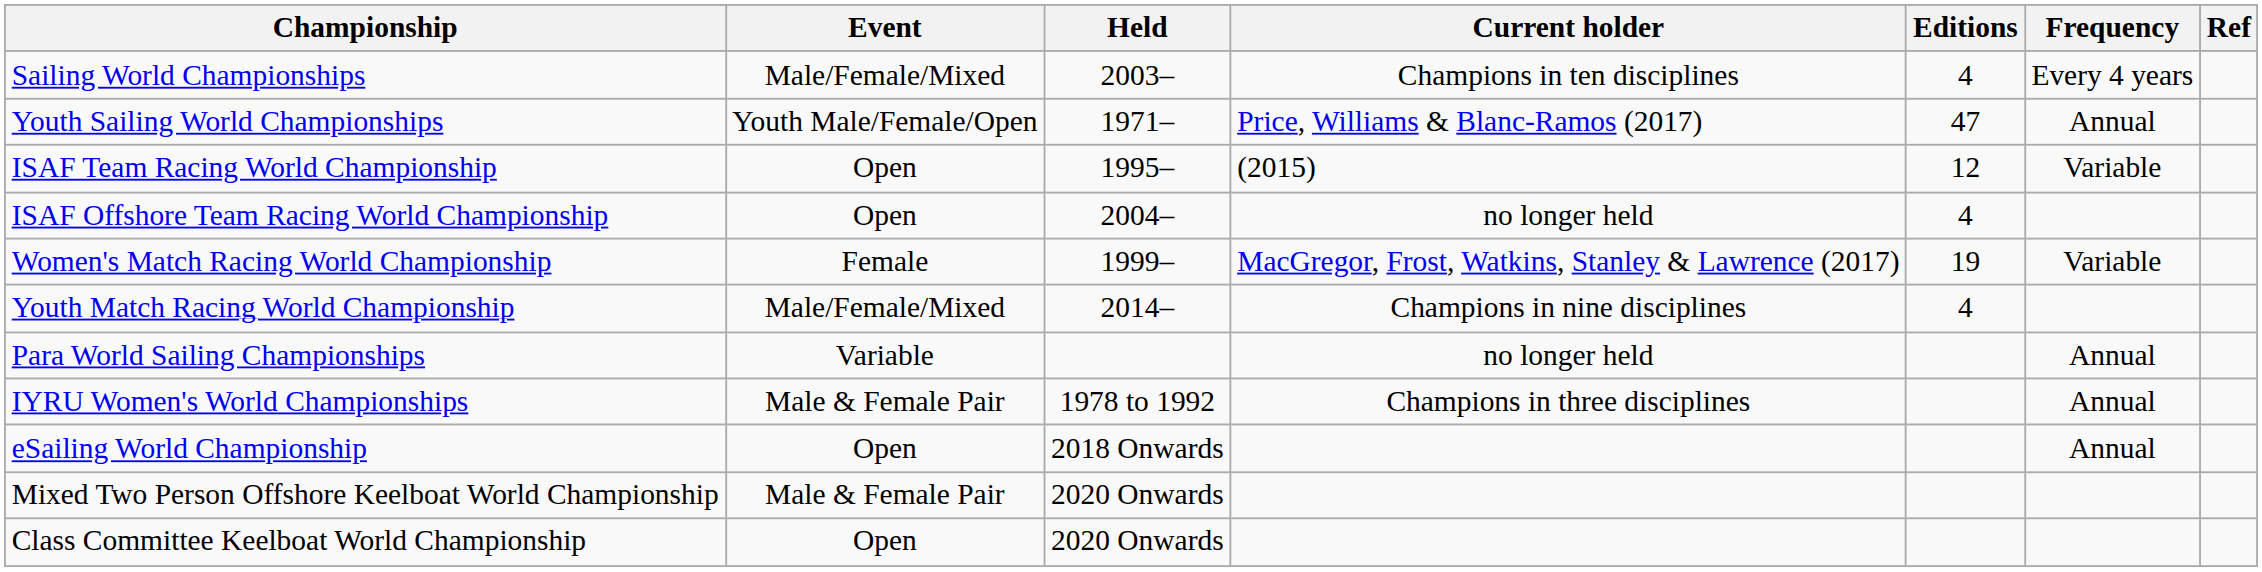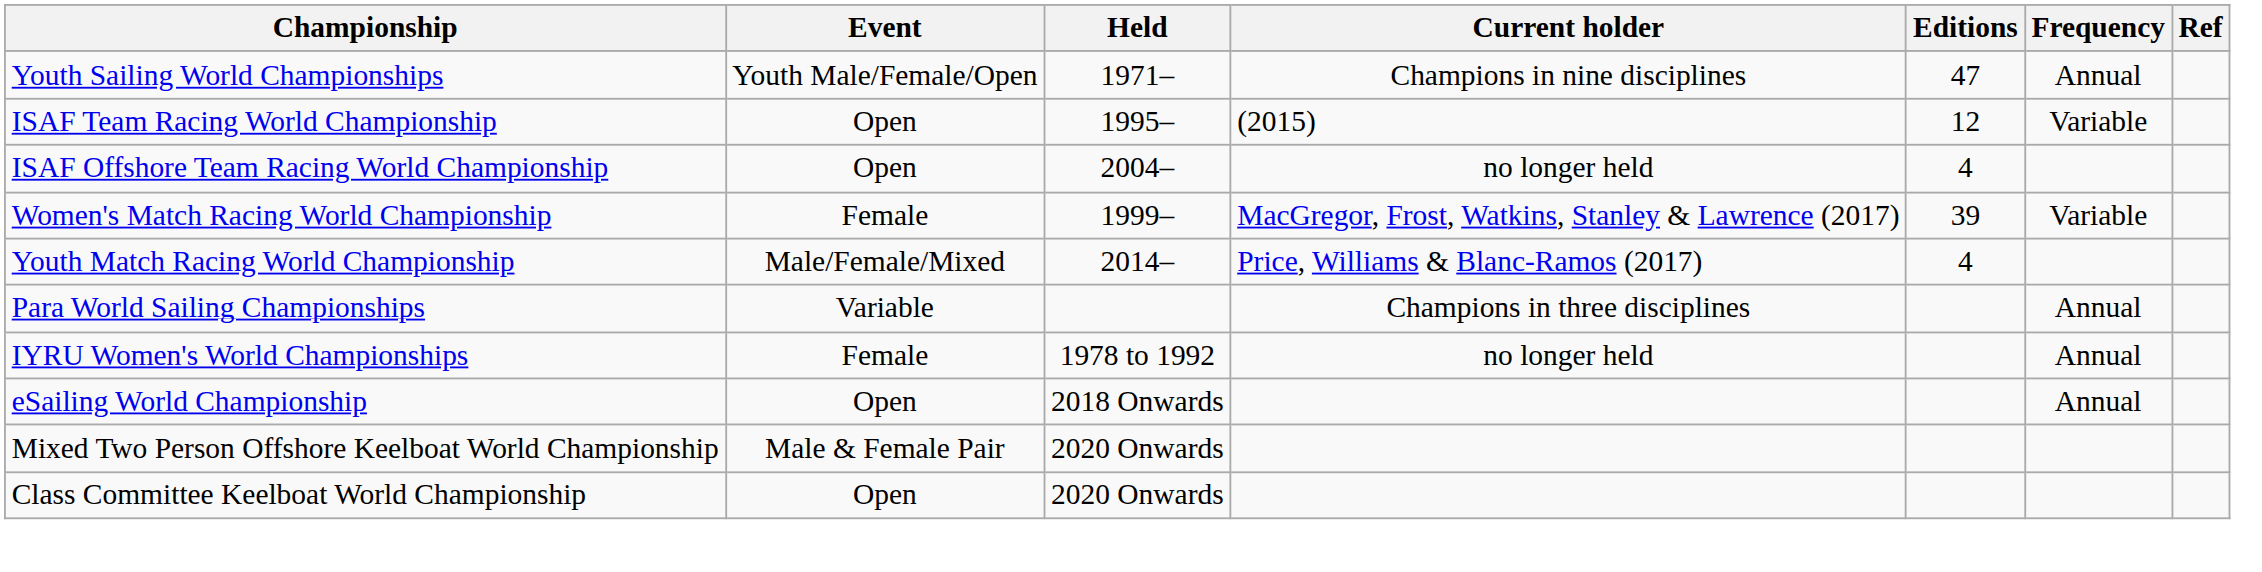- row: Sailing World Championships | Male/Female/Mixed | 2003– | Champions in ten disciplines | 4 | Every 4 years
Youth Sailing World Championships | Current holder: Price, Williams & Blanc-Ramos (2017) -> Champions in nine disciplines
Women's Match Racing World Championship | Editions: 19 -> 39
Youth Match Racing World Championship | Current holder: Champions in nine disciplines -> Price, Williams & Blanc-Ramos (2017)
Para World Sailing Championships | Current holder: no longer held -> Champions in three disciplines
IYRU Women's World Championships | Event: Male & Female Pair -> Female
IYRU Women's World Championships | Current holder: Champions in three disciplines -> no longer held
